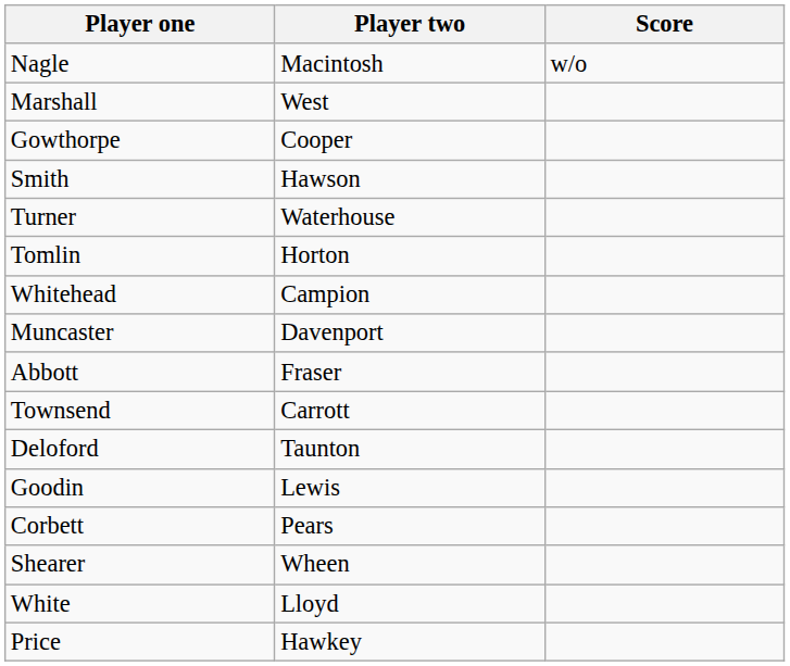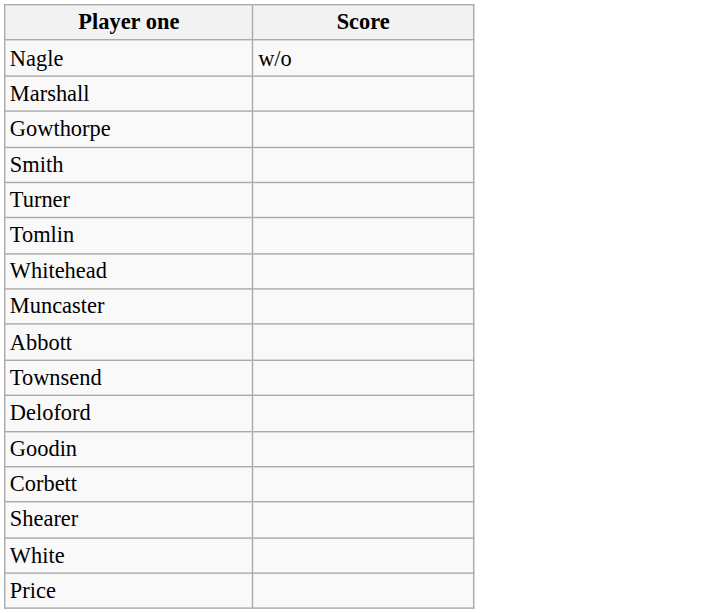- column: Player two | Macintosh | West | Cooper | Hawson | Waterhouse | Horton | Campion | Davenport | Fraser | Carrott | Taunton | Lewis | Pears | Wheen | Lloyd | Hawkey
